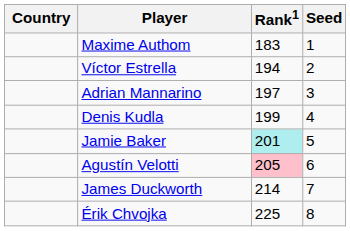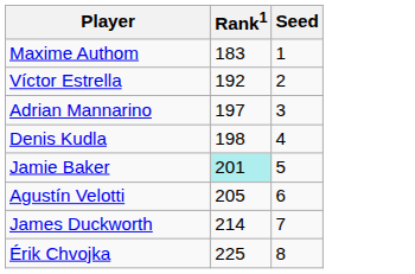- column: Country
Víctor Estrella | Rank1: 194 -> 192
Denis Kudla | Rank1: 199 -> 198
Agustín Velotti | Rank1: pink background -> no background
